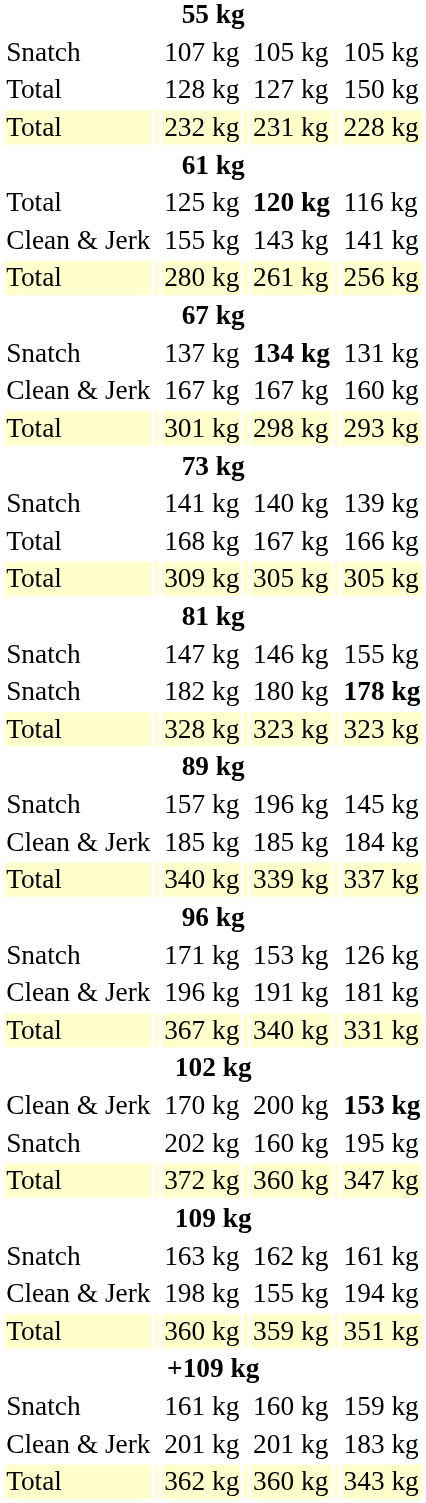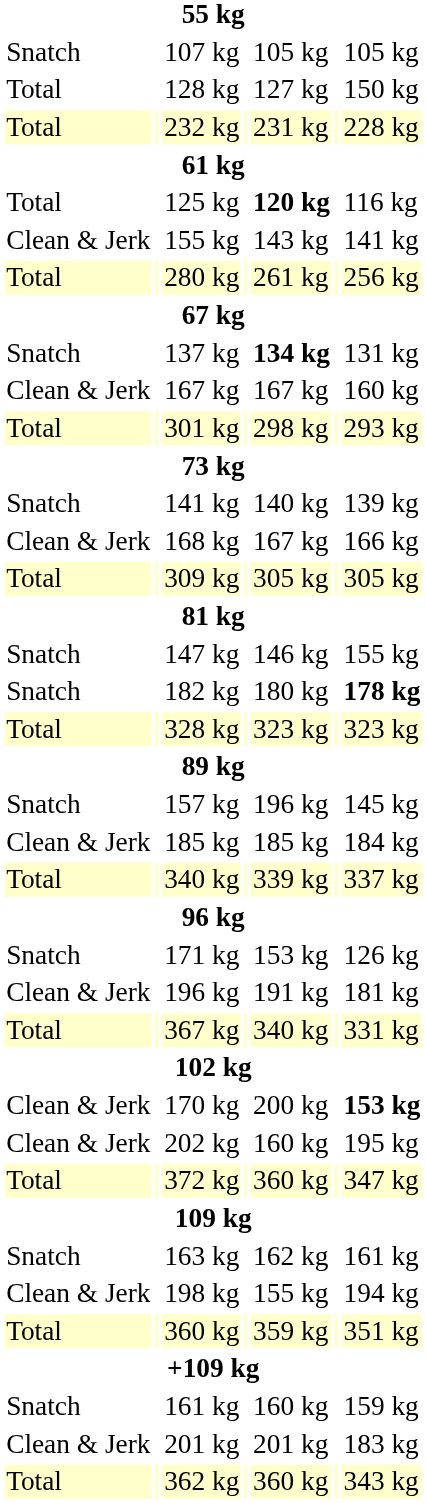168 kg | column 1: Total -> Clean & Jerk
202 kg | column 1: Snatch -> Clean & Jerk
